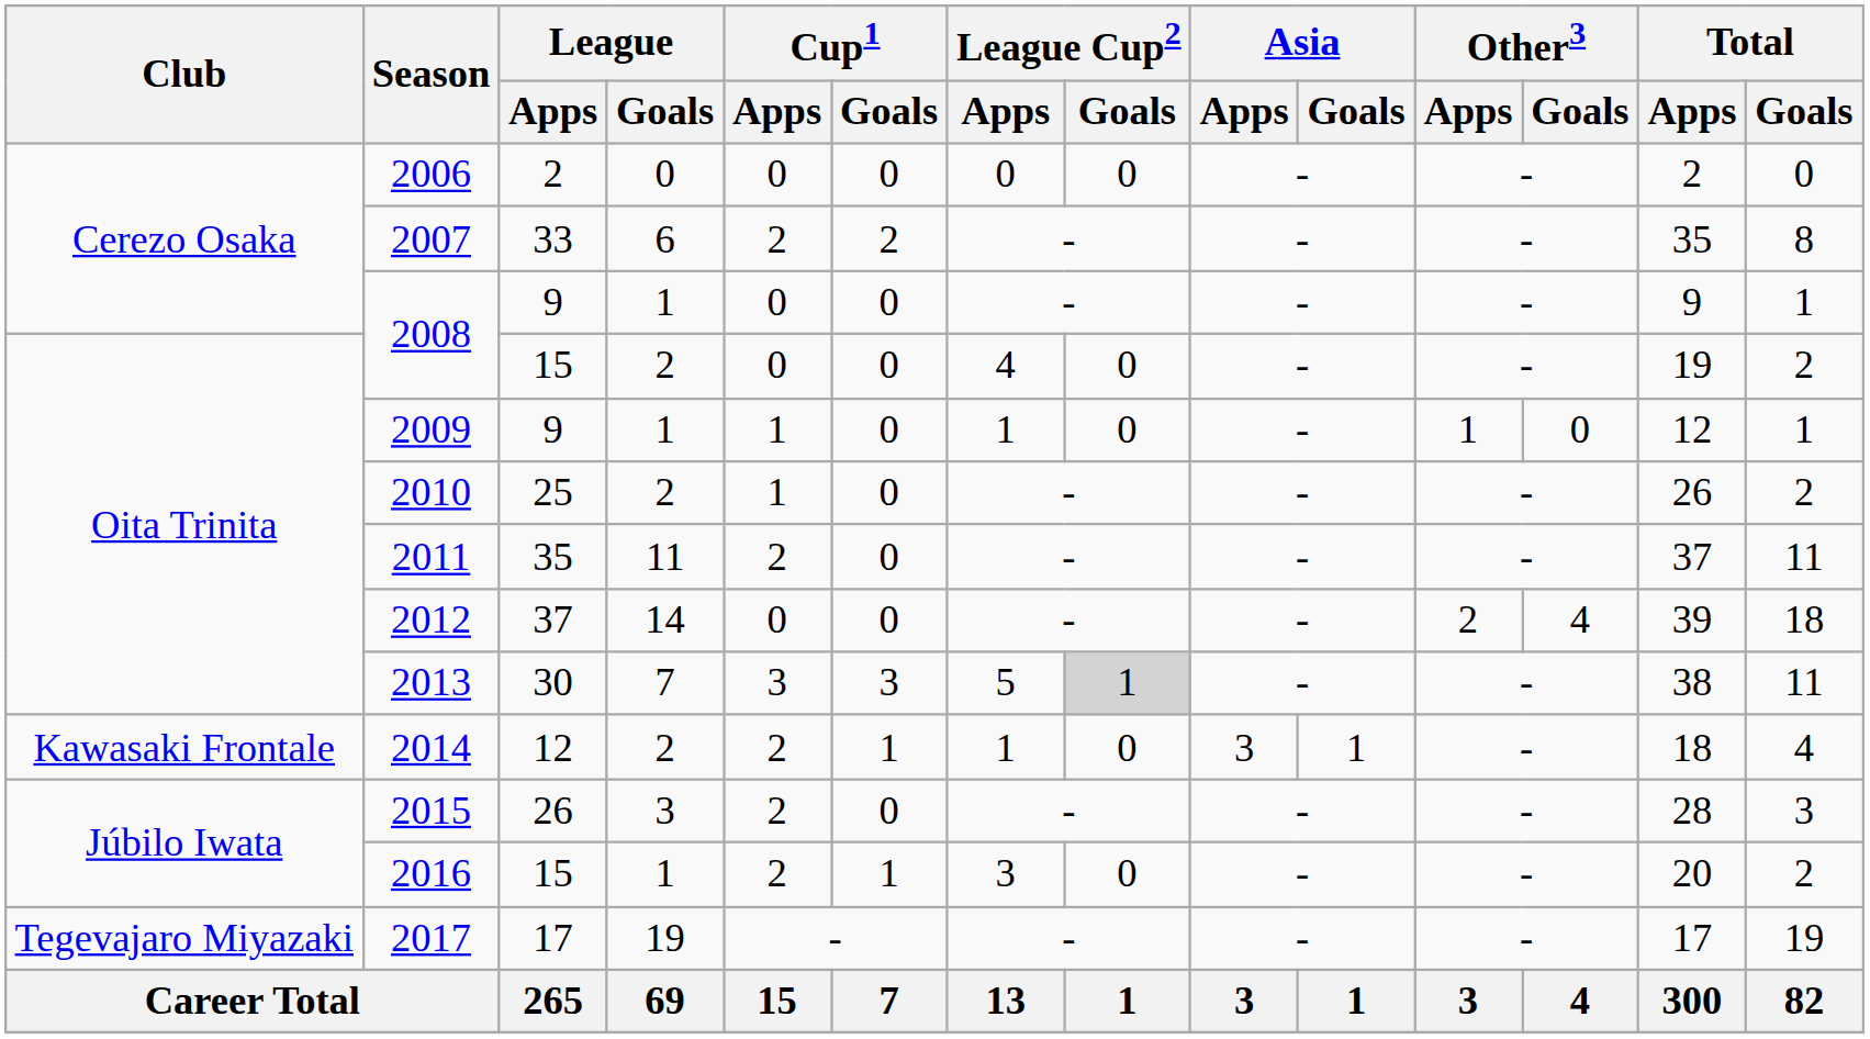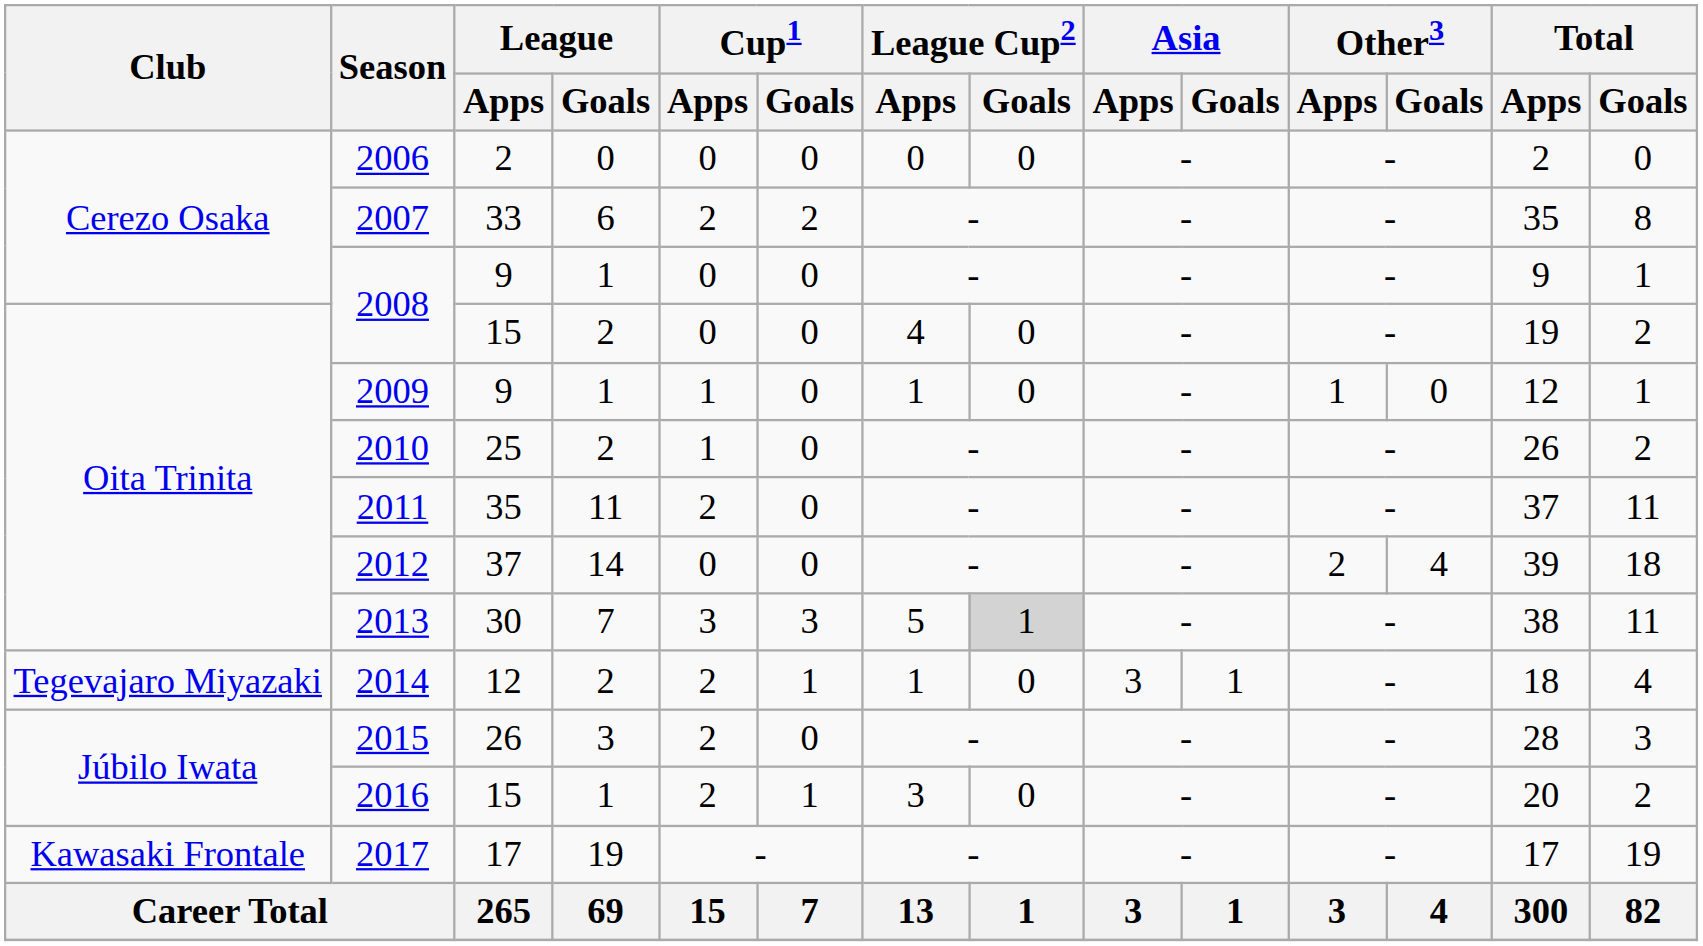2014 | Club: Kawasaki Frontale -> Tegevajaro Miyazaki
2017 | Club: Tegevajaro Miyazaki -> Kawasaki Frontale
